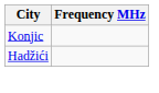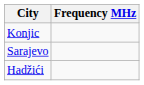+ row: Sarajevo
